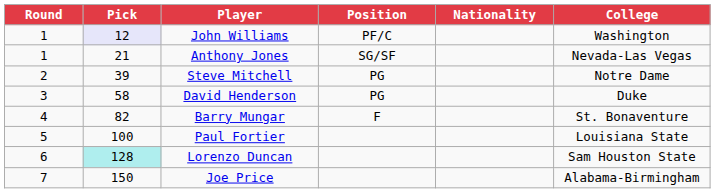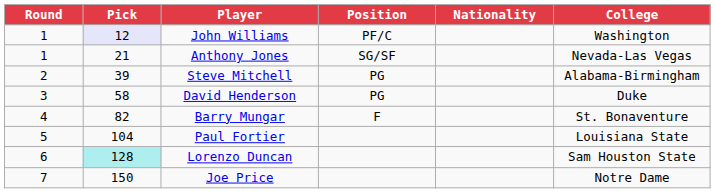Steve Mitchell | College: Notre Dame -> Alabama-Birmingham
Paul Fortier | Pick: 100 -> 104
Joe Price | College: Alabama-Birmingham -> Notre Dame
